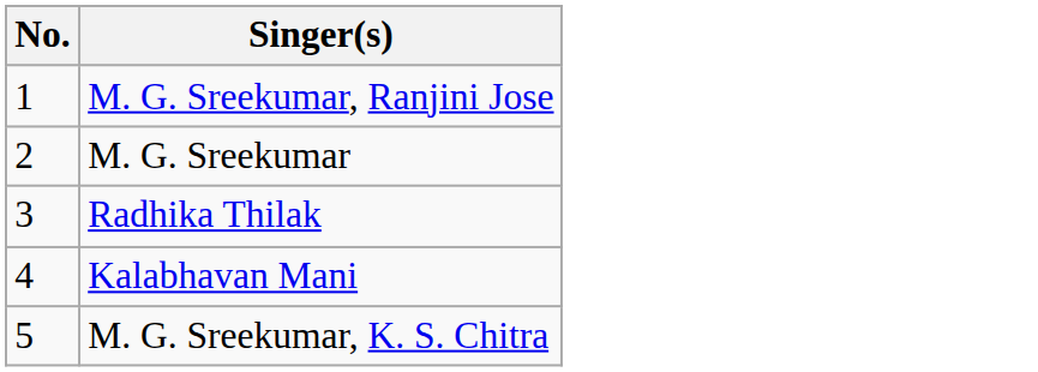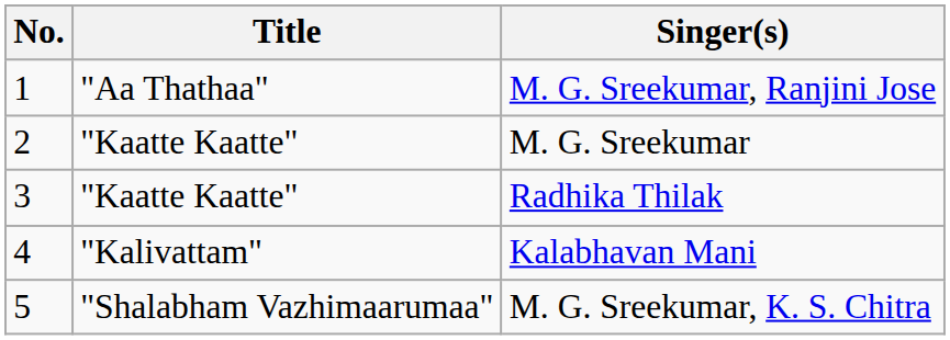+ column: Title | "Aa Thathaa" | "Kaatte Kaatte" | "Kaatte Kaatte" | "Kalivattam" | "Shalabham Vazhimaarumaa"
